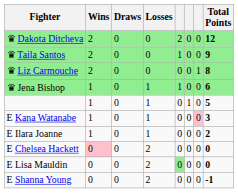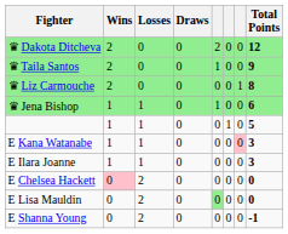columns swapped: Draws <-> Losses
E Ilara Joanne | Total Points: 2 -> 3
